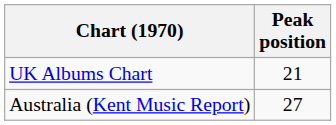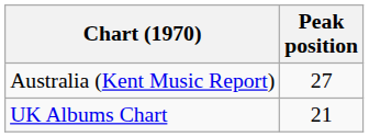rows swapped: Australia (Kent Music Report) <-> UK Albums Chart
